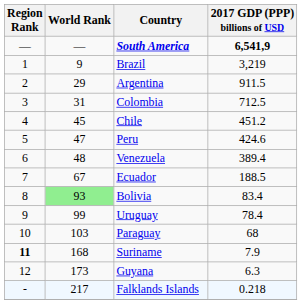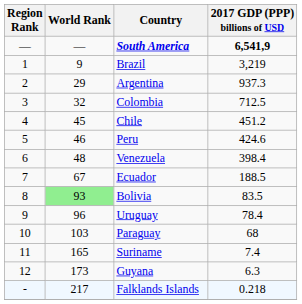Argentina | 2017 GDP (PPP) billions of USD: 911.5 -> 937.3
Colombia | World Rank: 31 -> 32
Peru | World Rank: 47 -> 46
Venezuela | 2017 GDP (PPP) billions of USD: 389.4 -> 398.4
Bolivia | 2017 GDP (PPP) billions of USD: 83.4 -> 83.5
Uruguay | World Rank: 99 -> 96
Suriname | Region Rank: bold -> normal
Suriname | World Rank: 168 -> 165
Suriname | 2017 GDP (PPP) billions of USD: 7.9 -> 7.4
